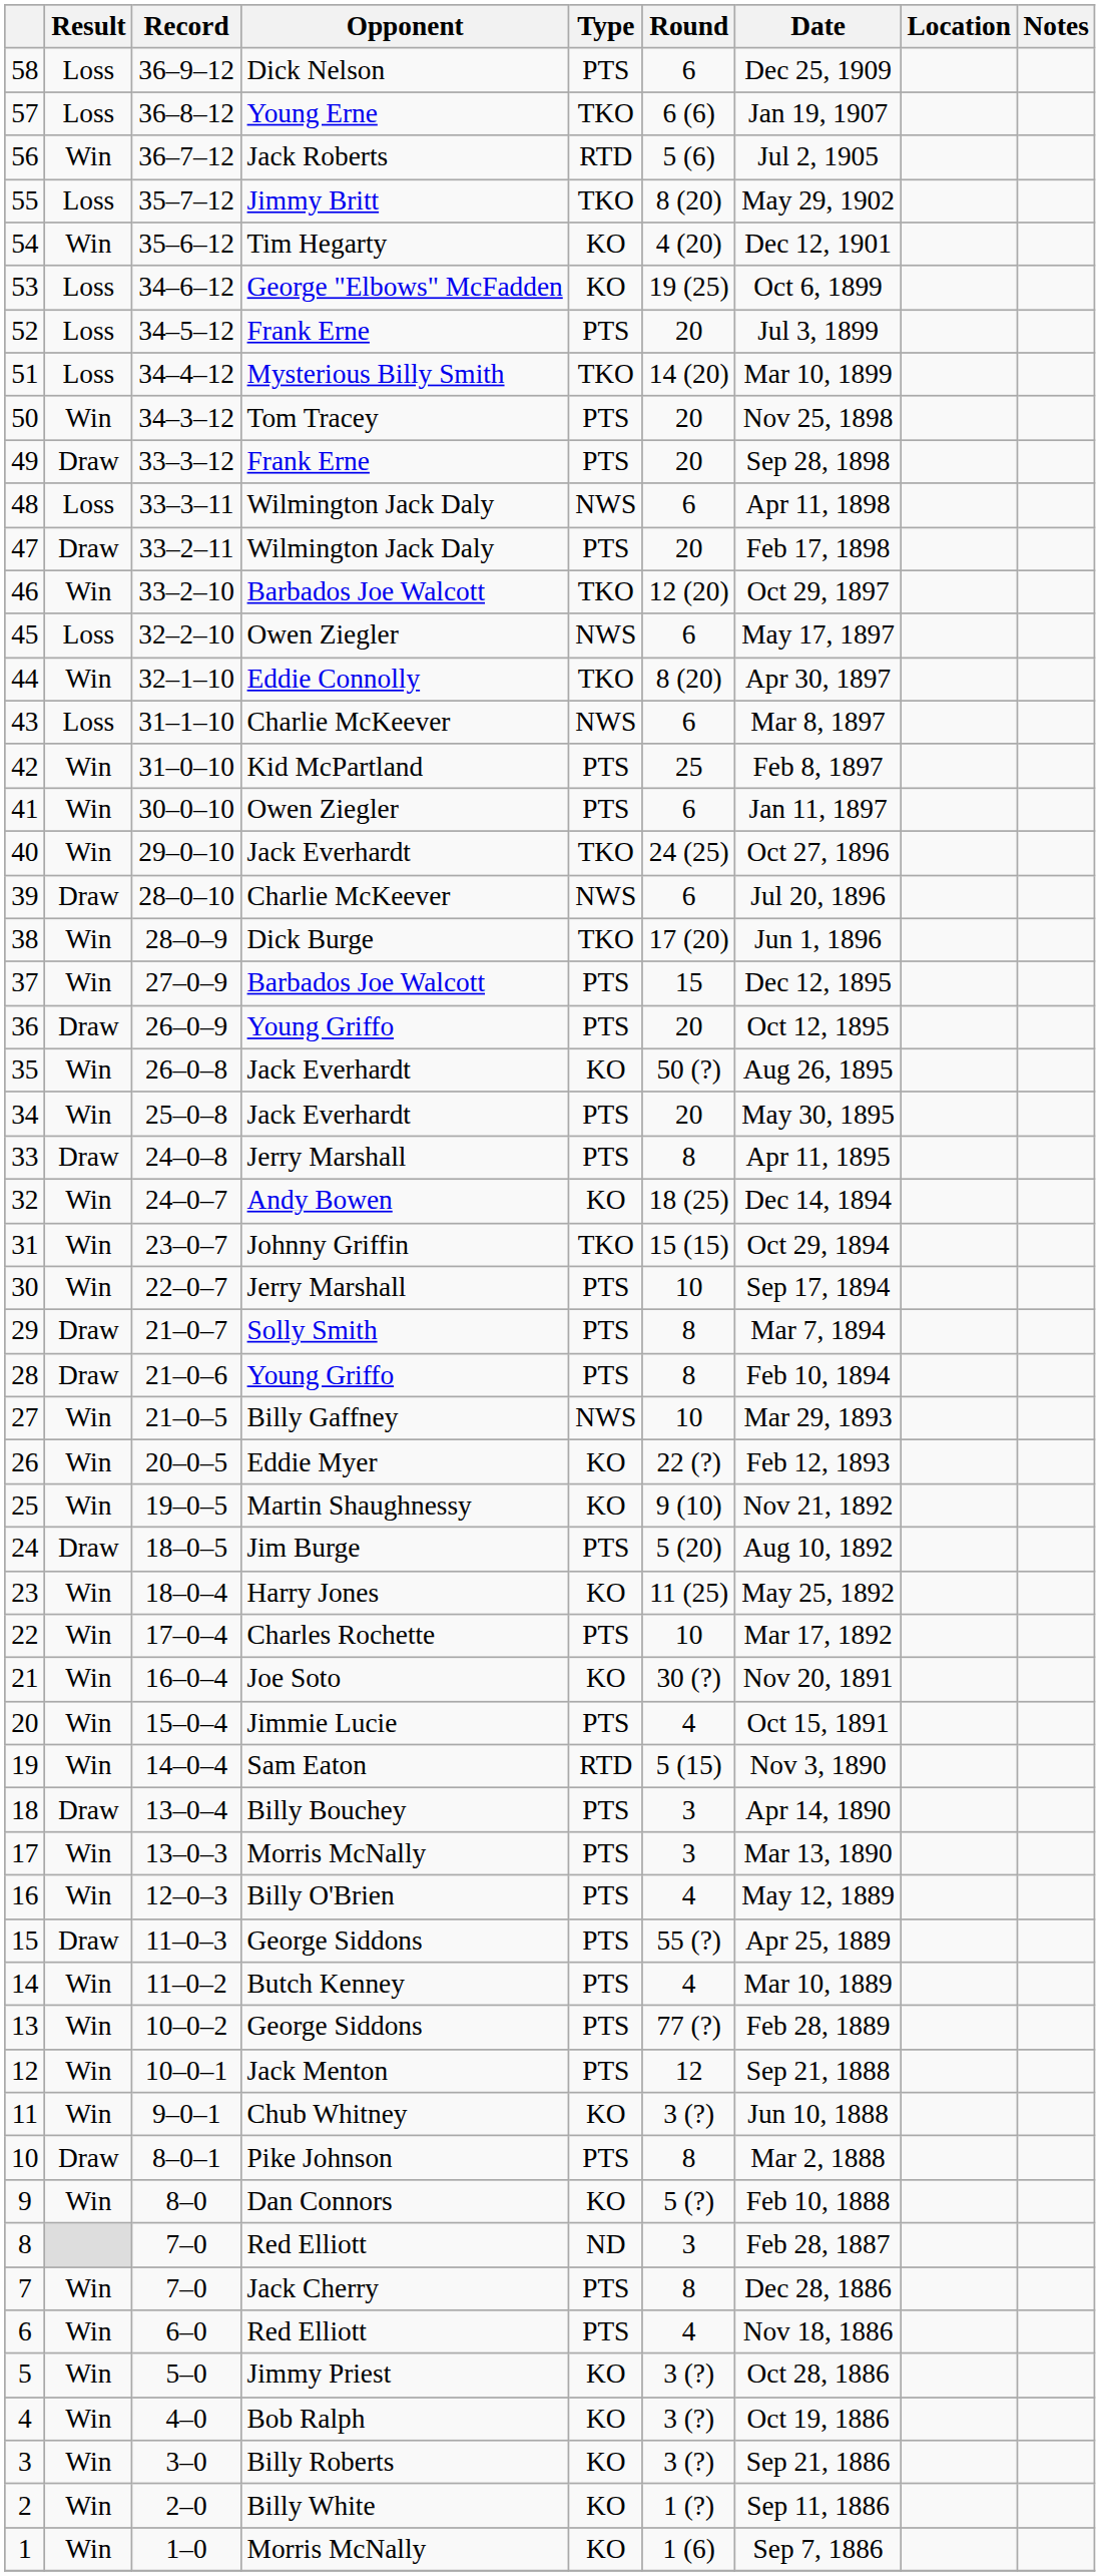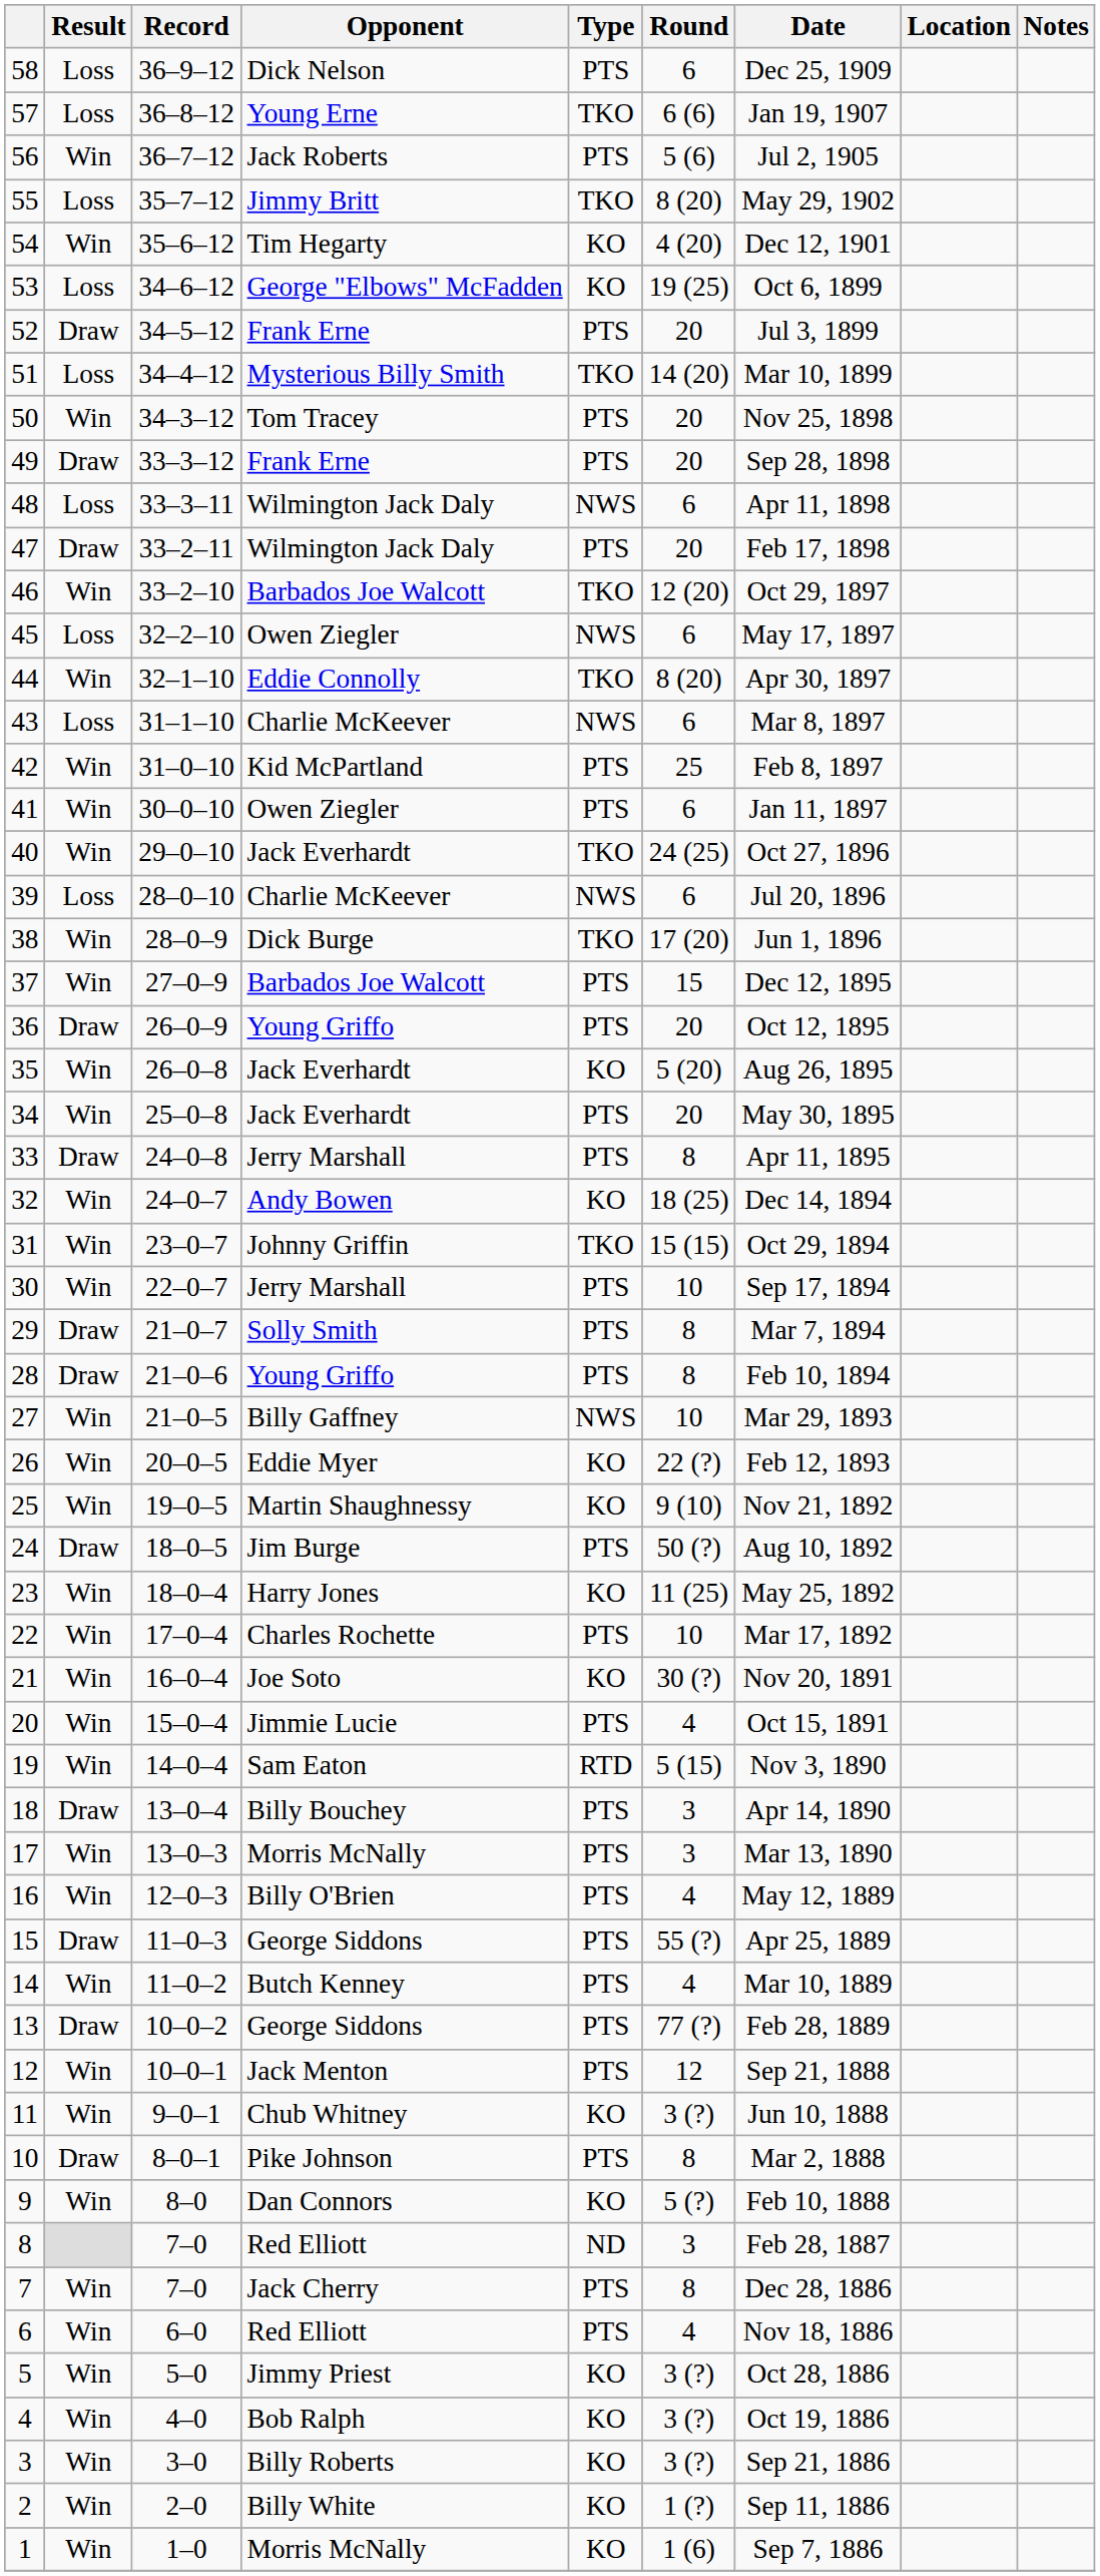56 | Type: RTD -> PTS
52 | Result: Loss -> Draw
39 | Result: Draw -> Loss
35 | Round: 50 (?) -> 5 (20)
24 | Round: 5 (20) -> 50 (?)
13 | Result: Win -> Draw
